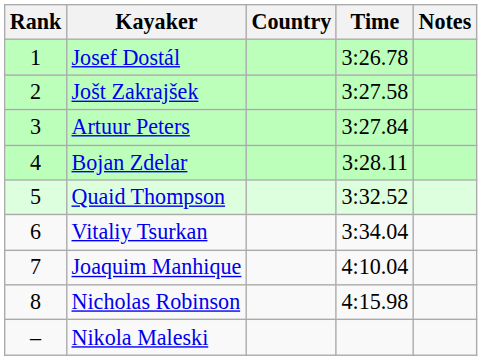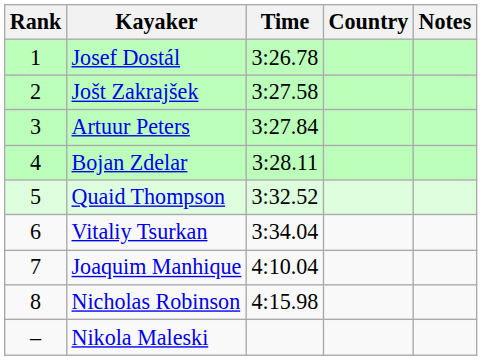columns swapped: Country <-> Time
